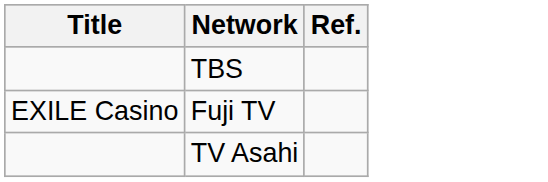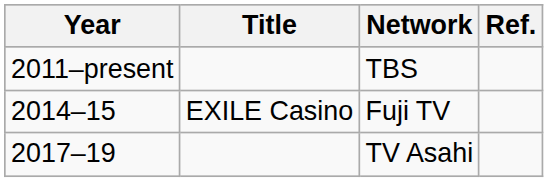+ column: Year | 2011–present | 2014–15 | 2017–19
